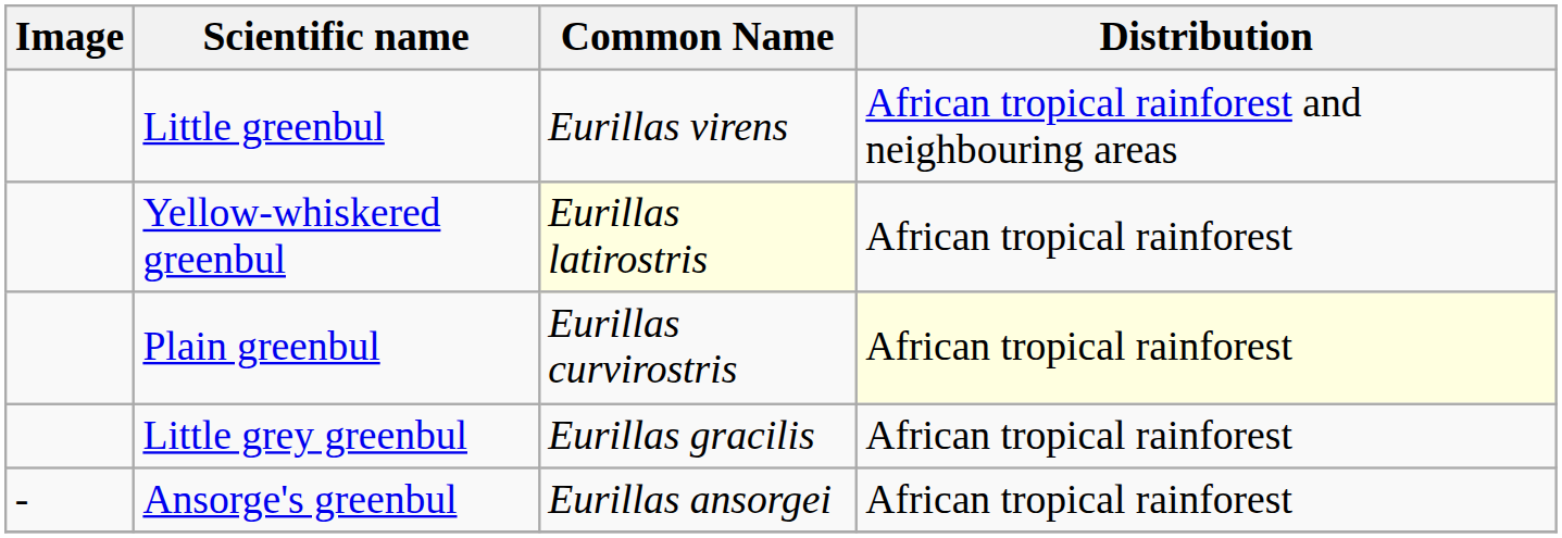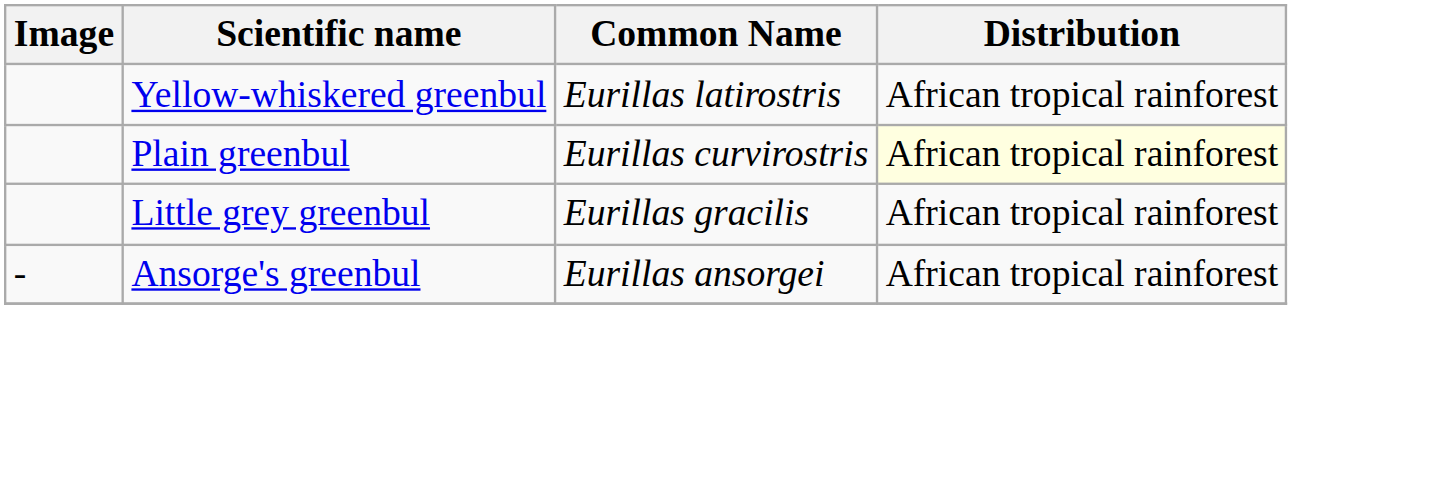- row: Little greenbul | Eurillas virens | African tropical rainforest and neighbouring areas
Yellow-whiskered greenbul | Common Name: lightyellow background -> no background
